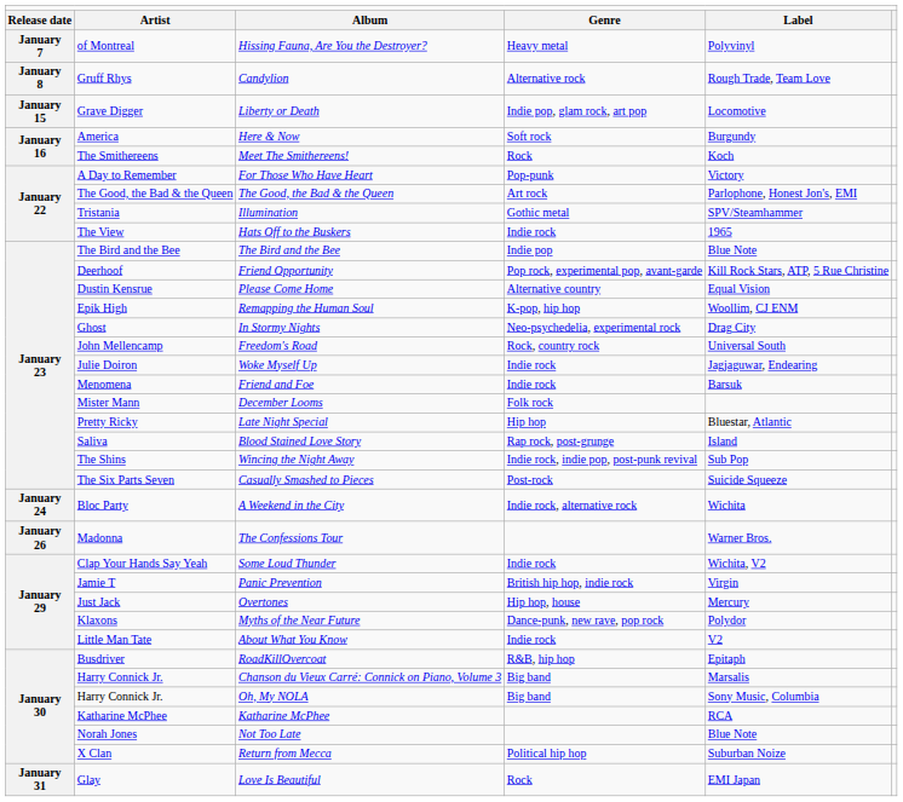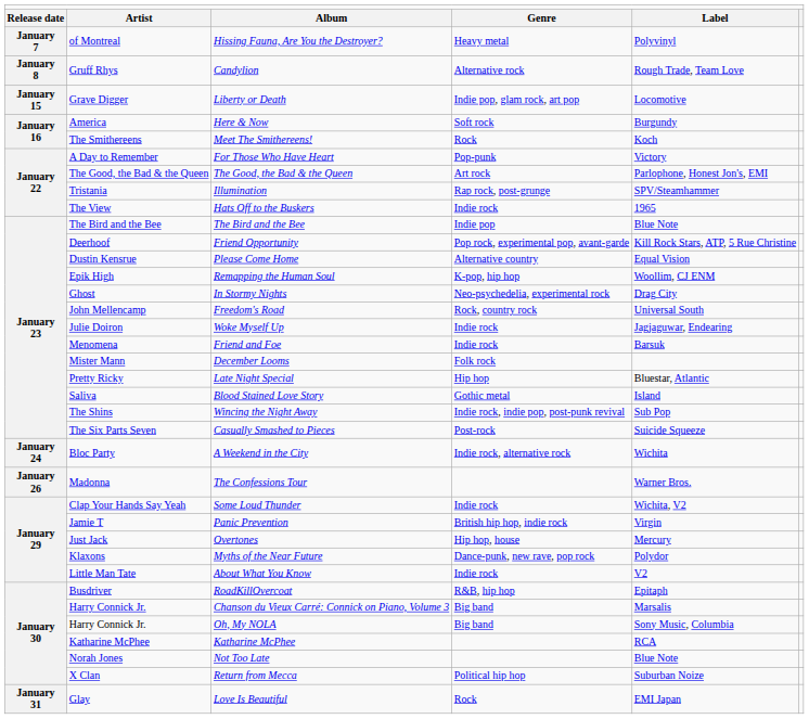Illumination | column 4: Gothic metal -> Rap rock, post-grunge
Blood Stained Love Story | column 4: Rap rock, post-grunge -> Gothic metal
